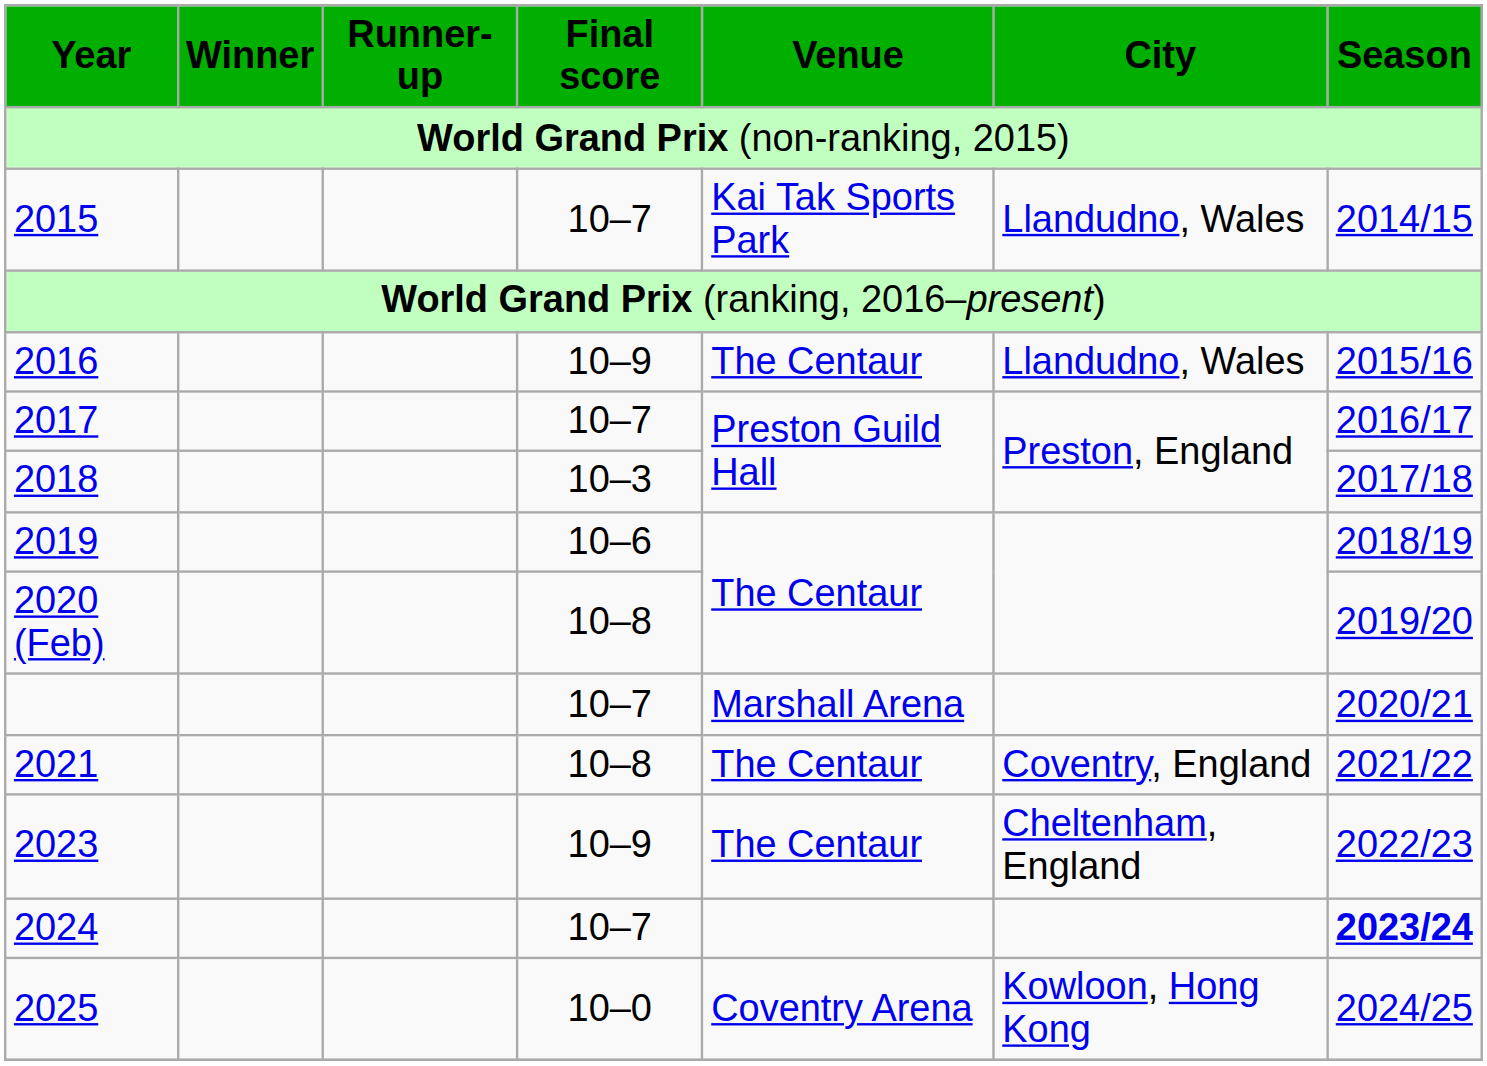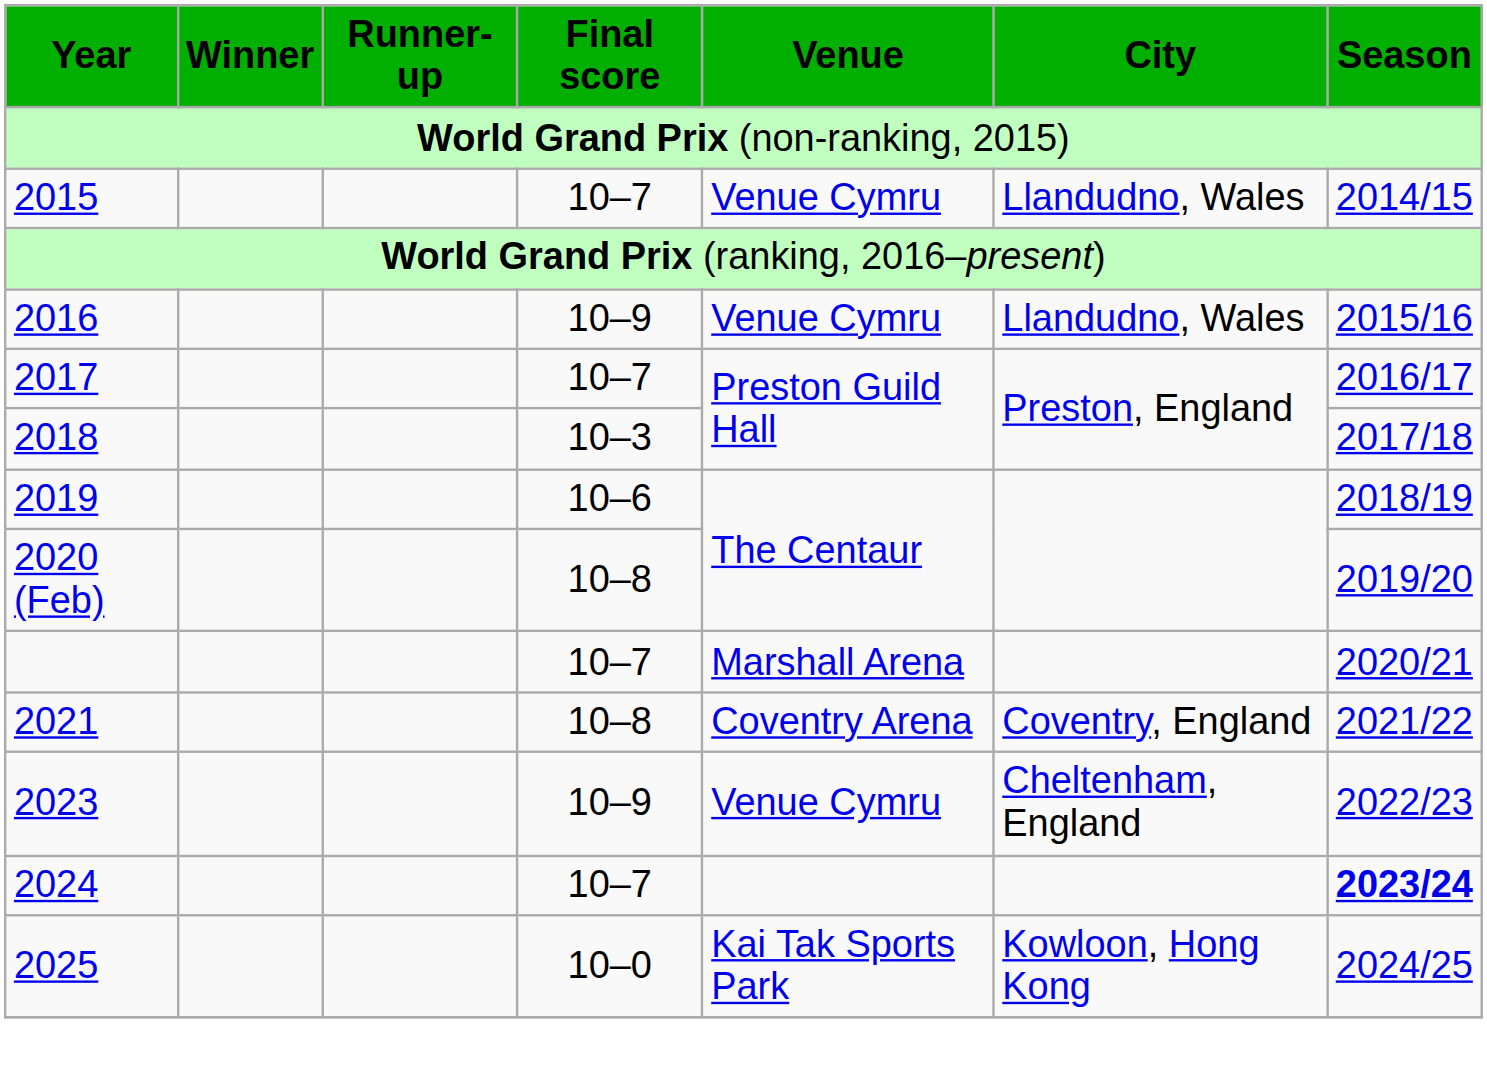2015 | Venue: Kai Tak Sports Park -> Venue Cymru
2016 | Venue: The Centaur -> Venue Cymru
2021 | Venue: The Centaur -> Coventry Arena
2023 | Venue: The Centaur -> Venue Cymru
2025 | Venue: Coventry Arena -> Kai Tak Sports Park
